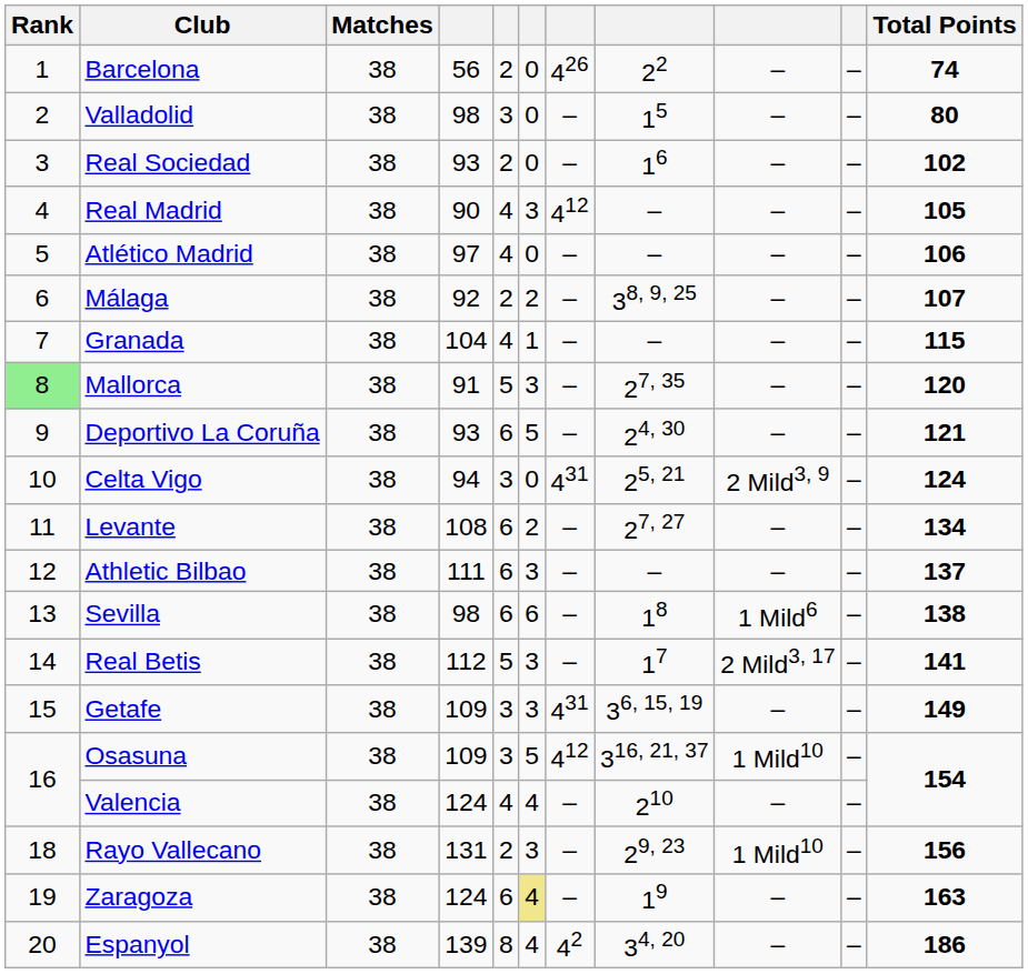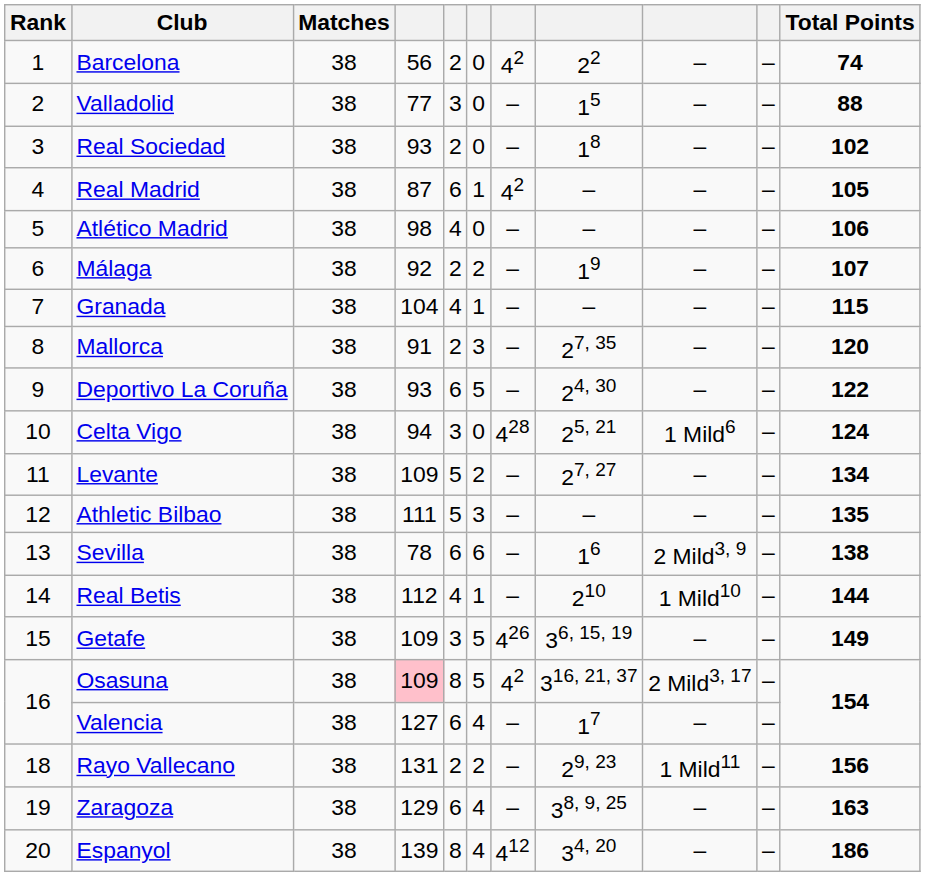Barcelona | column 7: 426 -> 42
Valladolid | column 4: 98 -> 77
Valladolid | Total Points: 80 -> 88
Real Sociedad | column 8: 16 -> 18
Real Madrid | column 4: 90 -> 87
Real Madrid | column 5: 4 -> 6
Real Madrid | column 6: 3 -> 1
Real Madrid | column 7: 412 -> 42
Atlético Madrid | column 4: 97 -> 98
Málaga | column 8: 38, 9, 25 -> 19
Mallorca | Rank: lightgreen background -> no background
Mallorca | column 5: 5 -> 2
Deportivo La Coruña | Total Points: 121 -> 122
Celta Vigo | column 7: 431 -> 428
Celta Vigo | column 9: 2 Mild3, 9 -> 1 Mild6
Levante | column 4: 108 -> 109
Levante | column 5: 6 -> 5
Athletic Bilbao | column 5: 6 -> 5
Athletic Bilbao | Total Points: 137 -> 135
Sevilla | column 4: 98 -> 78
Sevilla | column 8: 18 -> 16
Sevilla | column 9: 1 Mild6 -> 2 Mild3, 9
Real Betis | column 5: 5 -> 4
Real Betis | column 6: 3 -> 1
Real Betis | column 8: 17 -> 210
Real Betis | column 9: 2 Mild3, 17 -> 1 Mild10
Real Betis | Total Points: 141 -> 144
Getafe | column 6: 3 -> 5
Getafe | column 7: 431 -> 426
Osasuna | column 4: no background -> pink background
Osasuna | column 5: 3 -> 8
Osasuna | column 7: 412 -> 42
Osasuna | column 9: 1 Mild10 -> 2 Mild3, 17
Valencia | column 4: 124 -> 127
Valencia | column 5: 4 -> 6
Valencia | column 8: 210 -> 17
Rayo Vallecano | column 6: 3 -> 2
Rayo Vallecano | column 9: 1 Mild10 -> 1 Mild11
Zaragoza | column 4: 124 -> 129
Zaragoza | column 6: khaki background -> no background
Zaragoza | column 8: 19 -> 38, 9, 25
Espanyol | column 7: 42 -> 412
